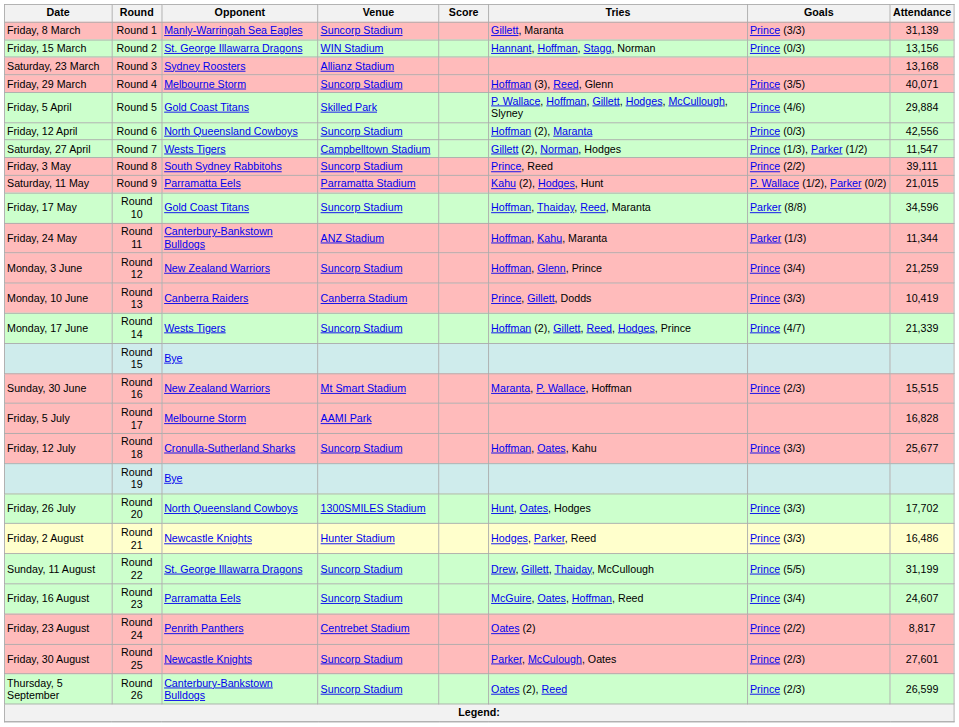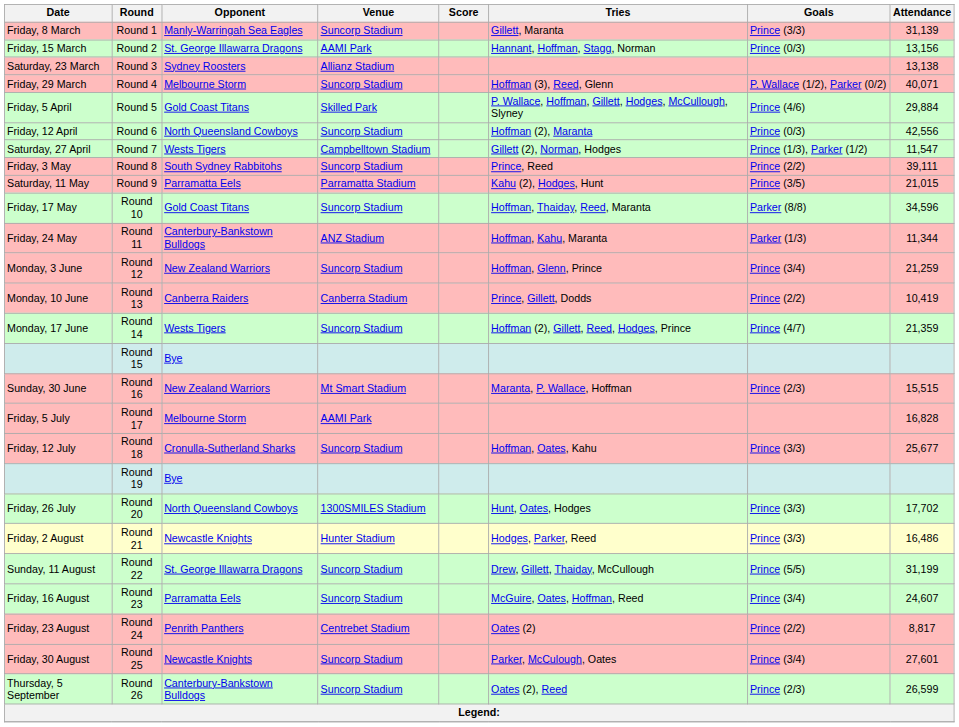Round 2 | Venue: WIN Stadium -> AAMI Park
Round 3 | Attendance: 13,168 -> 13,138
Round 4 | Goals: Prince (3/5) -> P. Wallace (1/2), Parker (0/2)
Round 9 | Goals: P. Wallace (1/2), Parker (0/2) -> Prince (3/5)
Round 13 | Goals: Prince (3/3) -> Prince (2/2)
Round 14 | Attendance: 21,339 -> 21,359
Round 25 | Goals: Prince (2/3) -> Prince (3/4)
